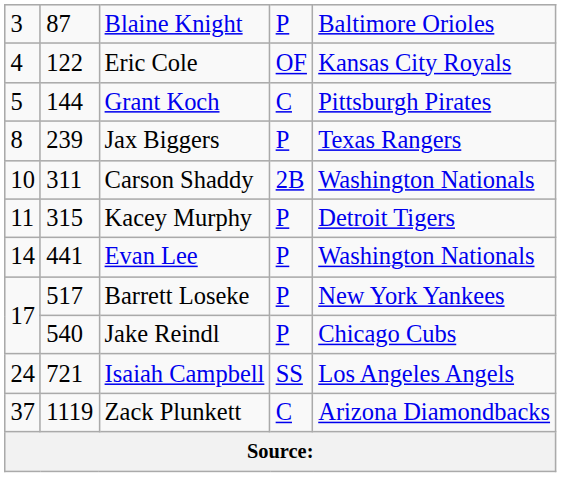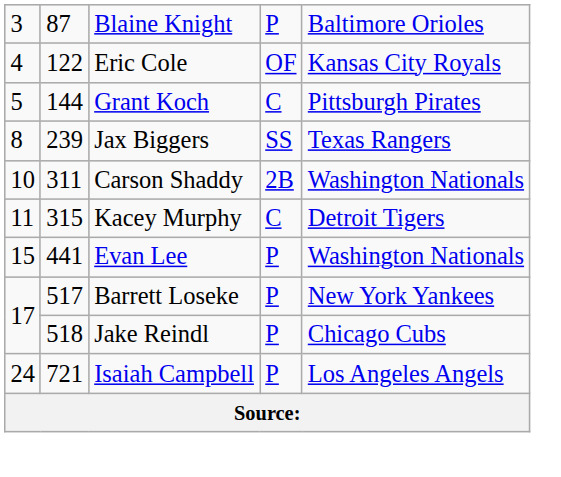Jax Biggers | column 4: P -> SS
Kacey Murphy | column 4: P -> C
Evan Lee | column 1: 14 -> 15
Jake Reindl | column 2: 540 -> 518
Isaiah Campbell | column 4: SS -> P
- row: 37 | 1119 | Zack Plunkett | C | Arizona Diamondbacks
